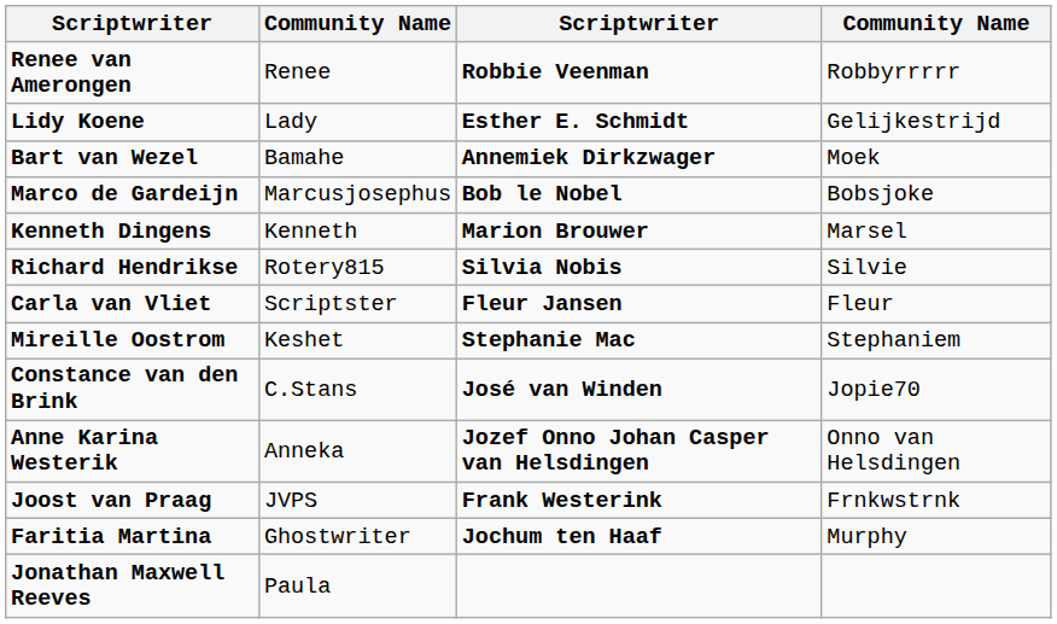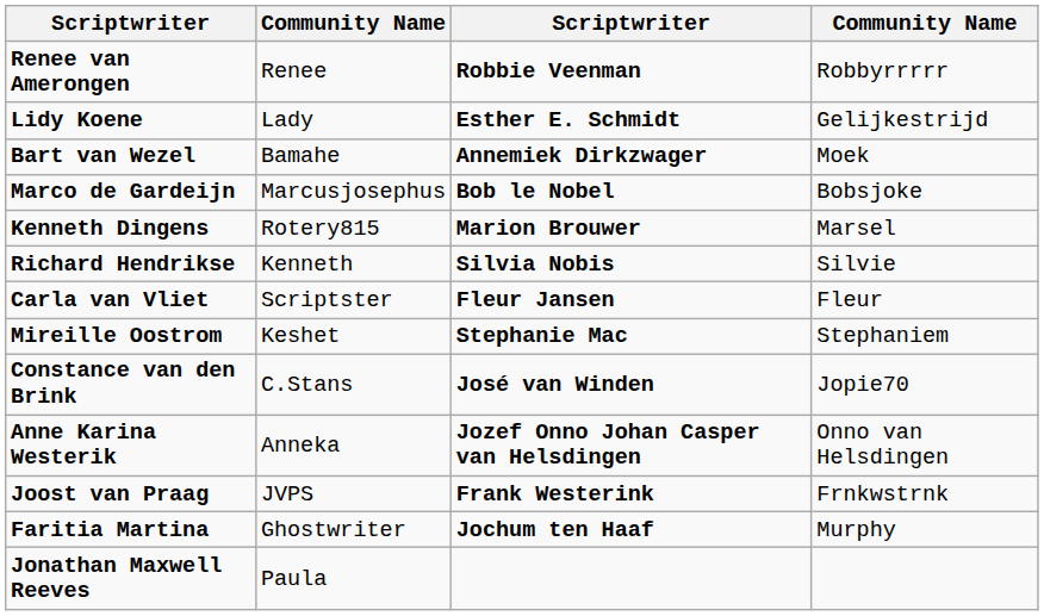Kenneth Dingens | column 2: Kenneth -> Rotery815
Richard Hendrikse | column 2: Rotery815 -> Kenneth
